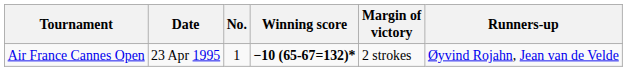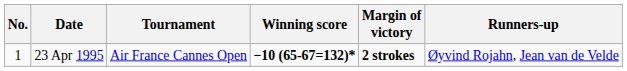columns swapped: No. <-> Tournament
23 Apr 1995 | Margin of victory: normal -> bold
